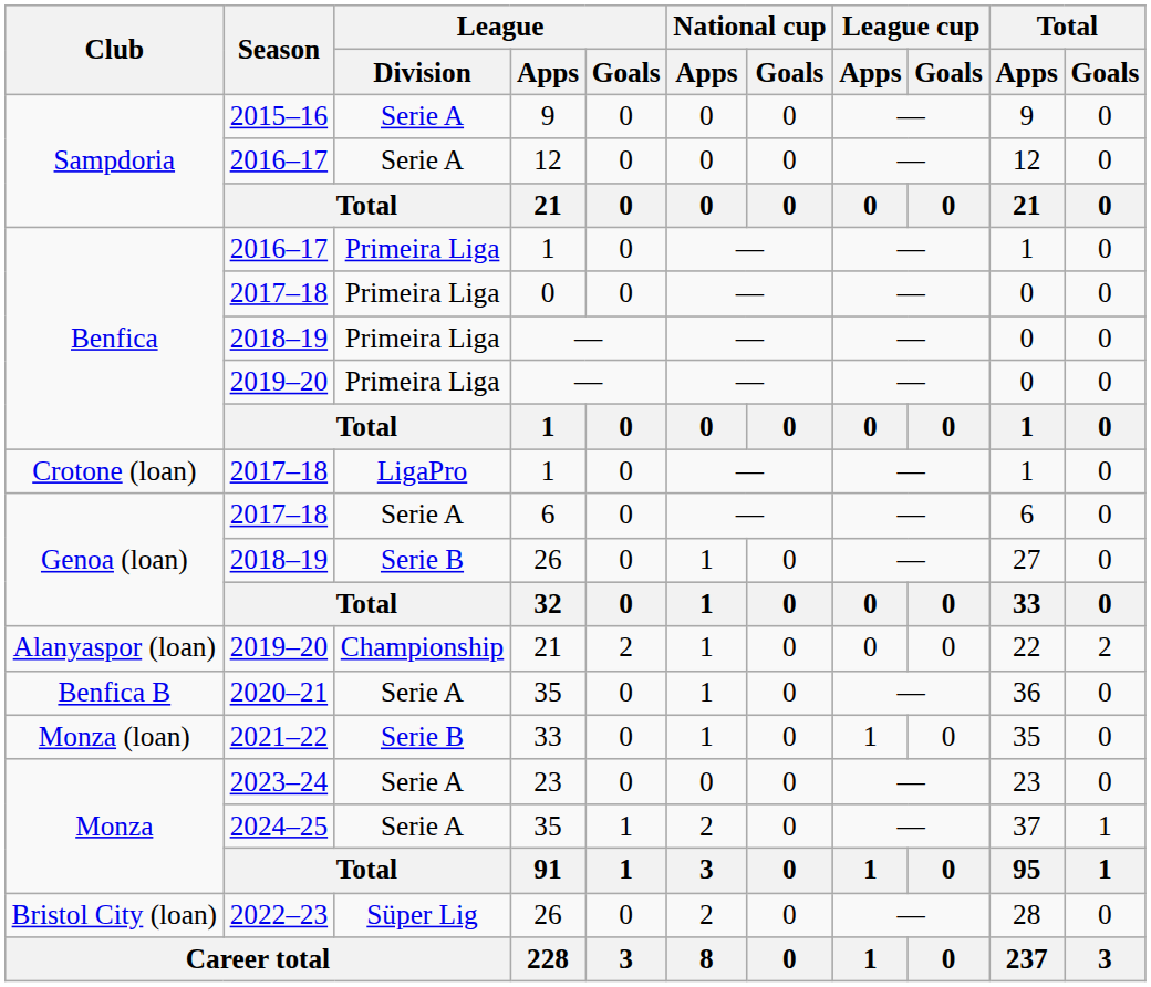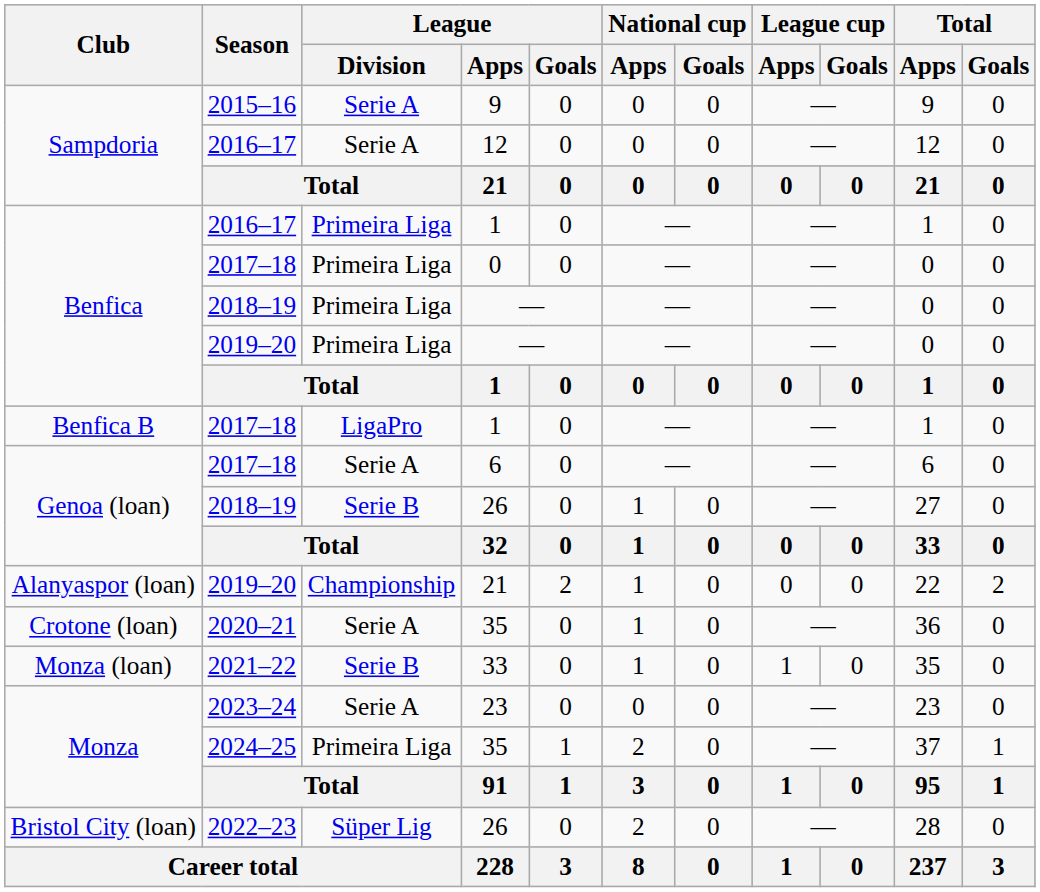2017–18 / 1 | Club: Crotone (loan) -> Benfica B
2020–21 / 35 | Club: Benfica B -> Crotone (loan)
2024–25 / 35 | League / Division: Serie A -> Primeira Liga
